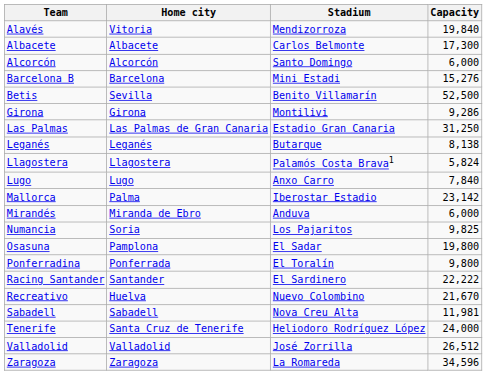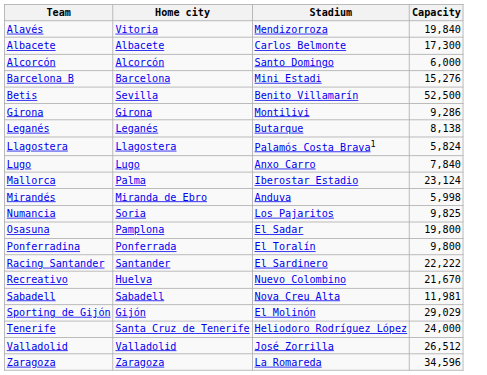- row: Las Palmas | Las Palmas de Gran Canaria | Estadio Gran Canaria | 31,250
Mallorca | Capacity: 23,142 -> 23,124
Mirandés | Capacity: 6,000 -> 5,998
+ row: Sporting de Gijón | Gijón | El Molinón | 29,029
